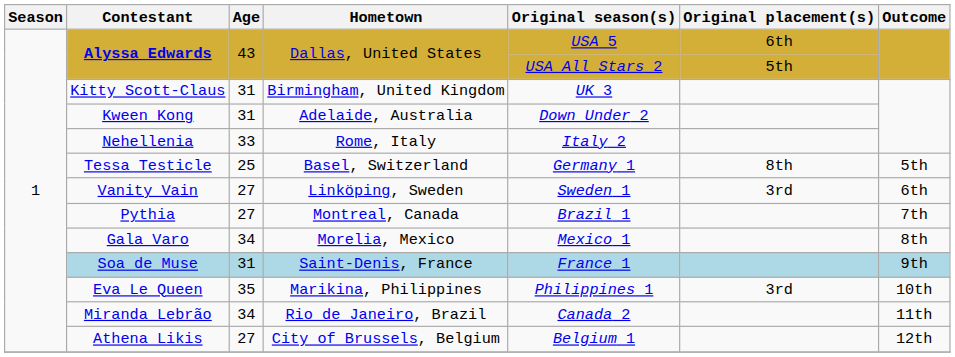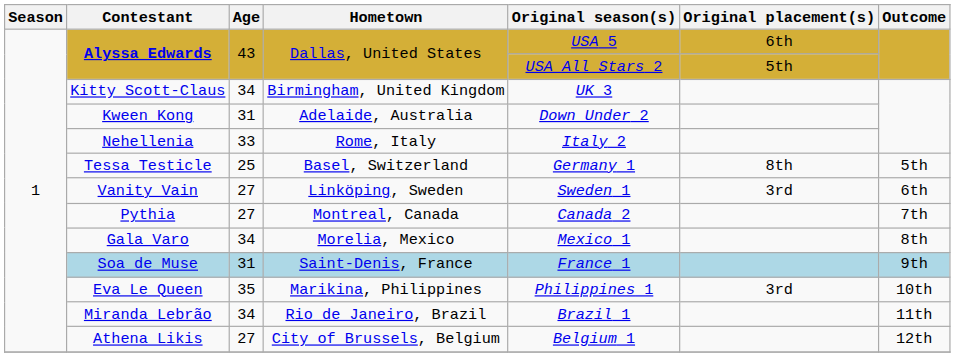Kitty Scott-Claus | Age: 31 -> 34
Pythia | Original season(s): Brazil 1 -> Canada 2
Miranda Lebrão | Original season(s): Canada 2 -> Brazil 1
